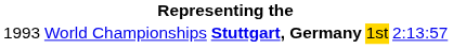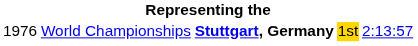World Championships | column 1: 1993 -> 1976
